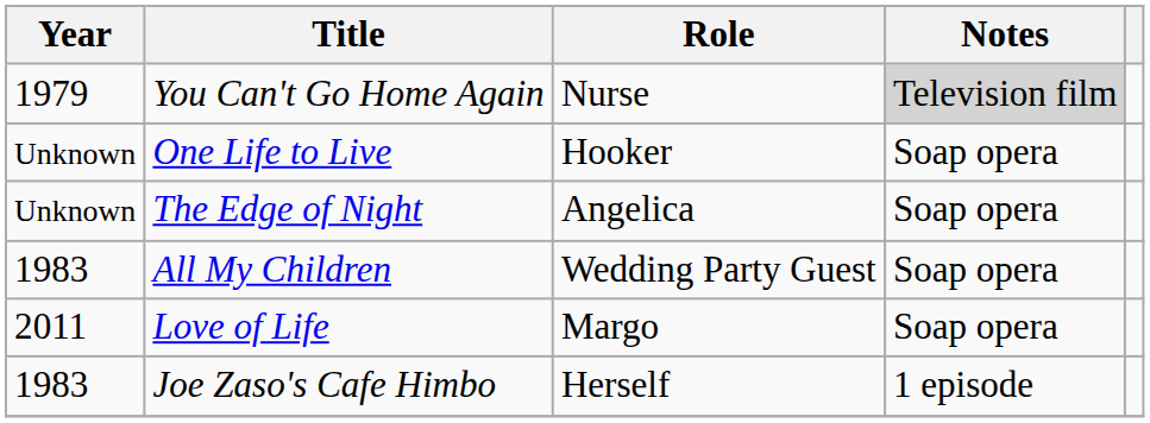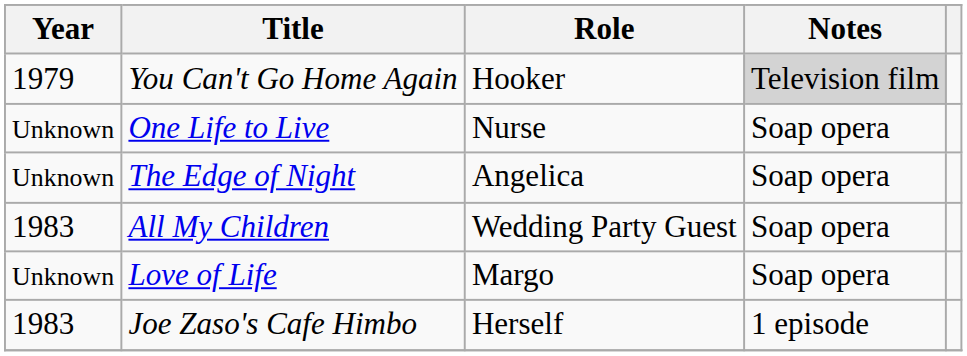You Can't Go Home Again | Role: Nurse -> Hooker
One Life to Live | Role: Hooker -> Nurse
Love of Life | Year: 2011 -> Unknown
